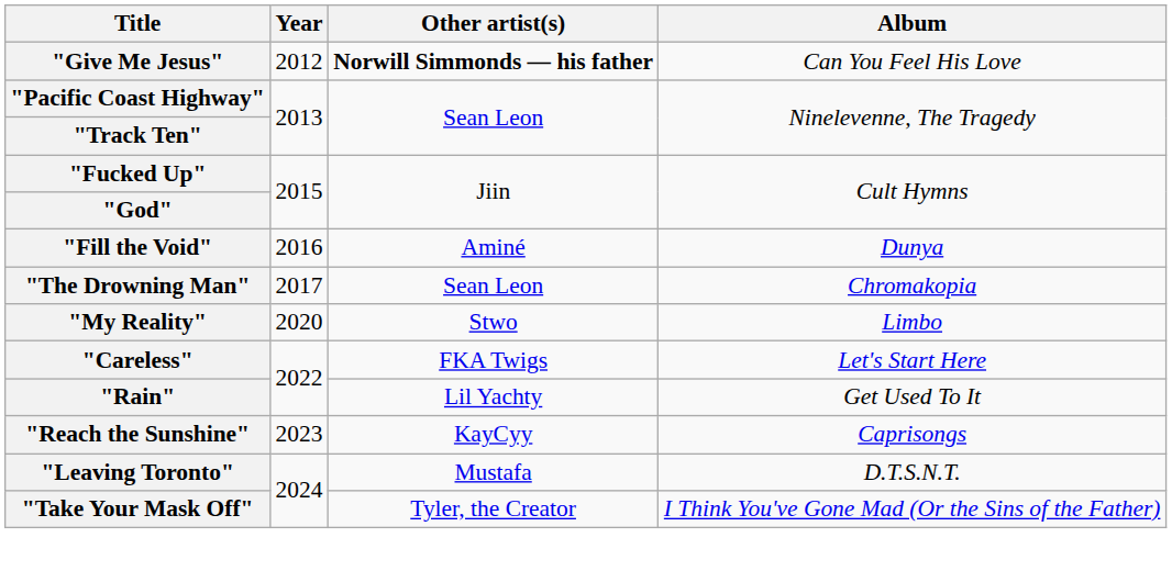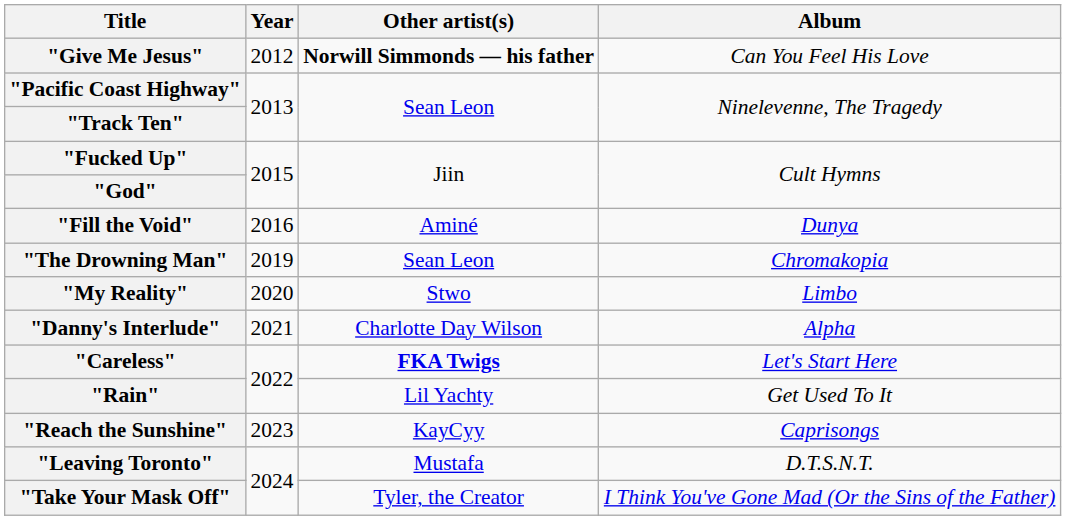"The Drowning Man" | Year: 2017 -> 2019
+ row: "Danny's Interlude" | 2021 | Charlotte Day Wilson | Alpha
"Careless" | Other artist(s): normal -> bold
